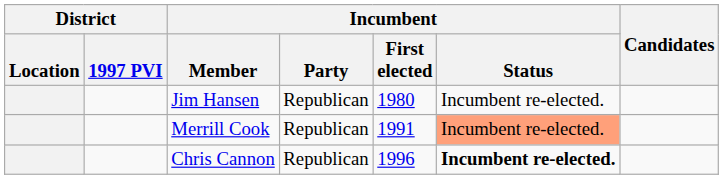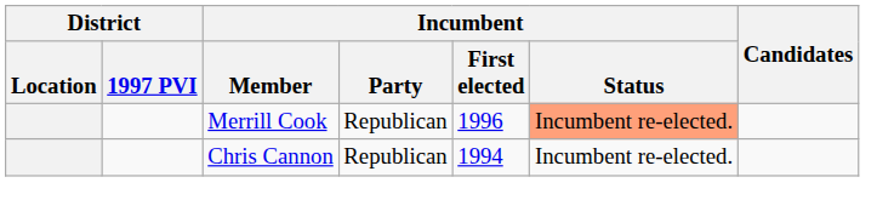- row: Jim Hansen | Republican | 1980 | Incumbent re-elected.
Merrill Cook | Incumbent / First elected: 1991 -> 1996
Chris Cannon | Incumbent / First elected: 1996 -> 1994
Chris Cannon | Incumbent / Status: bold -> normal
